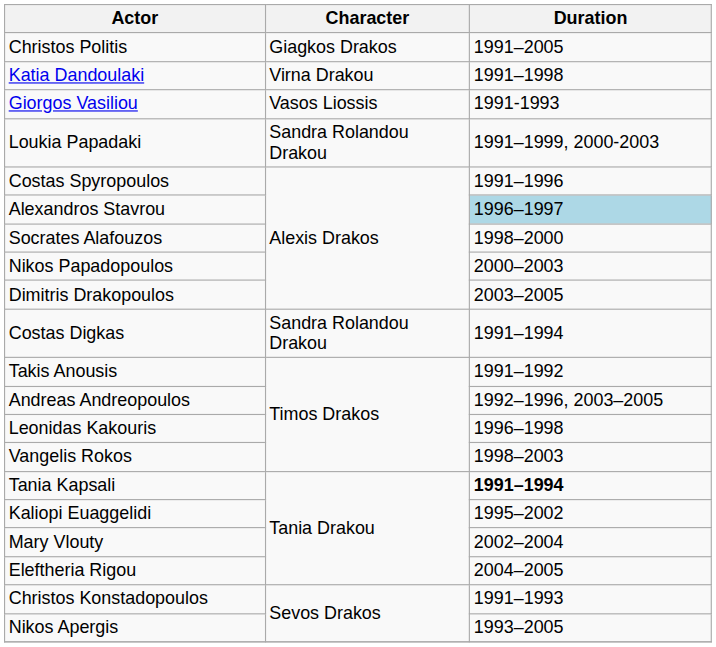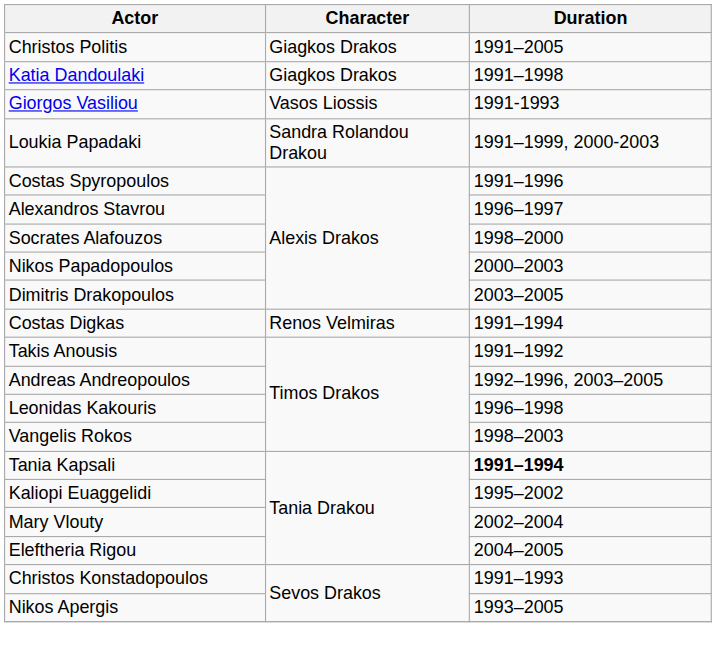Katia Dandoulaki | Character: Virna Drakou -> Giagkos Drakos
Alexandros Stavrou | Duration: lightblue background -> no background
Costas Digkas | Character: Sandra Rolandou Drakou -> Renos Velmiras
